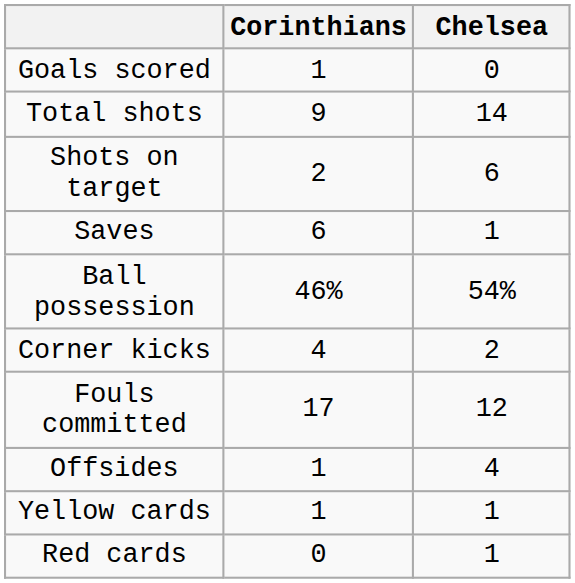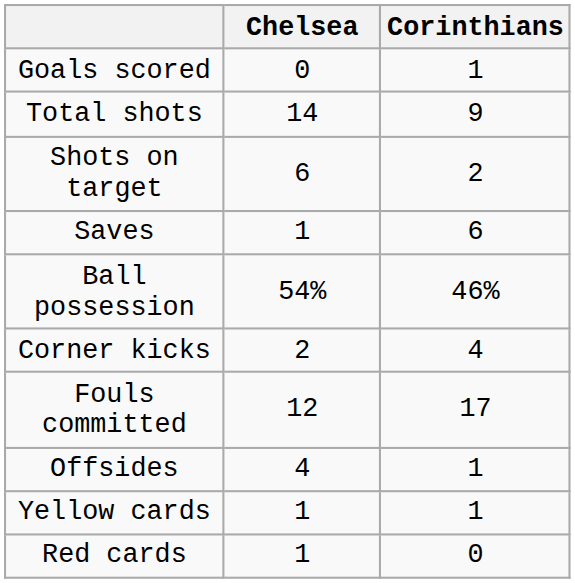columns swapped: Corinthians <-> Chelsea
